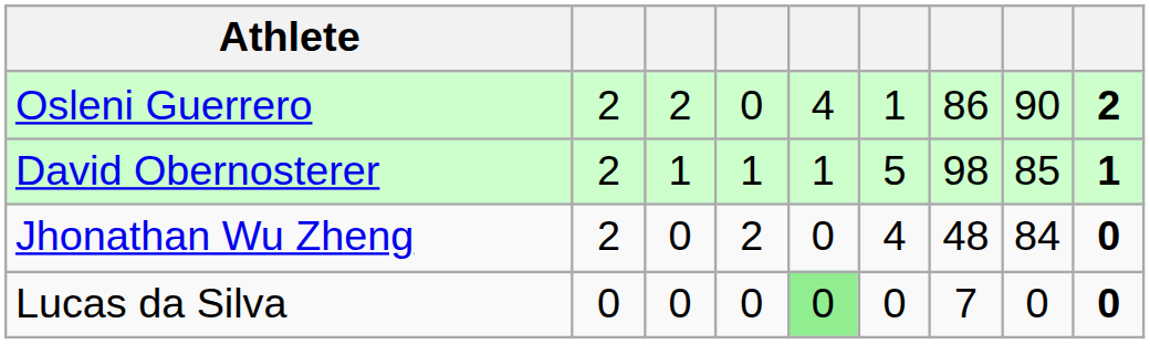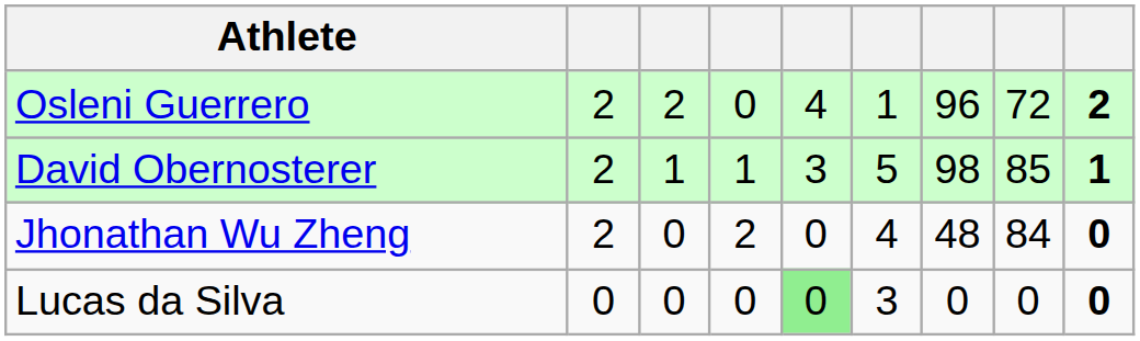Osleni Guerrero | column 7: 86 -> 96
Osleni Guerrero | column 8: 90 -> 72
David Obernosterer | column 5: 1 -> 3
Lucas da Silva | column 6: 0 -> 3
Lucas da Silva | column 7: 7 -> 0
